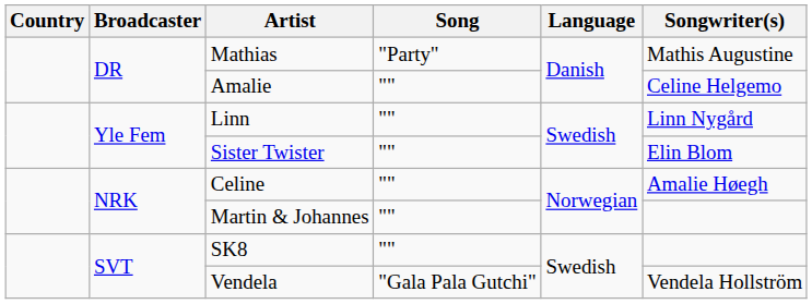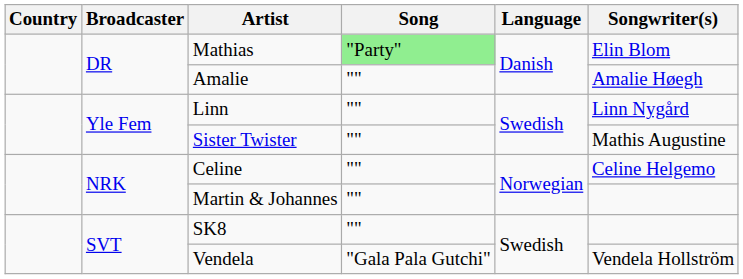Mathias | Song: no background -> lightgreen background
Mathias | Songwriter(s): Mathis Augustine -> Elin Blom
Amalie | Songwriter(s): Celine Helgemo -> Amalie Høegh
Sister Twister | Songwriter(s): Elin Blom -> Mathis Augustine
Celine | Songwriter(s): Amalie Høegh -> Celine Helgemo
